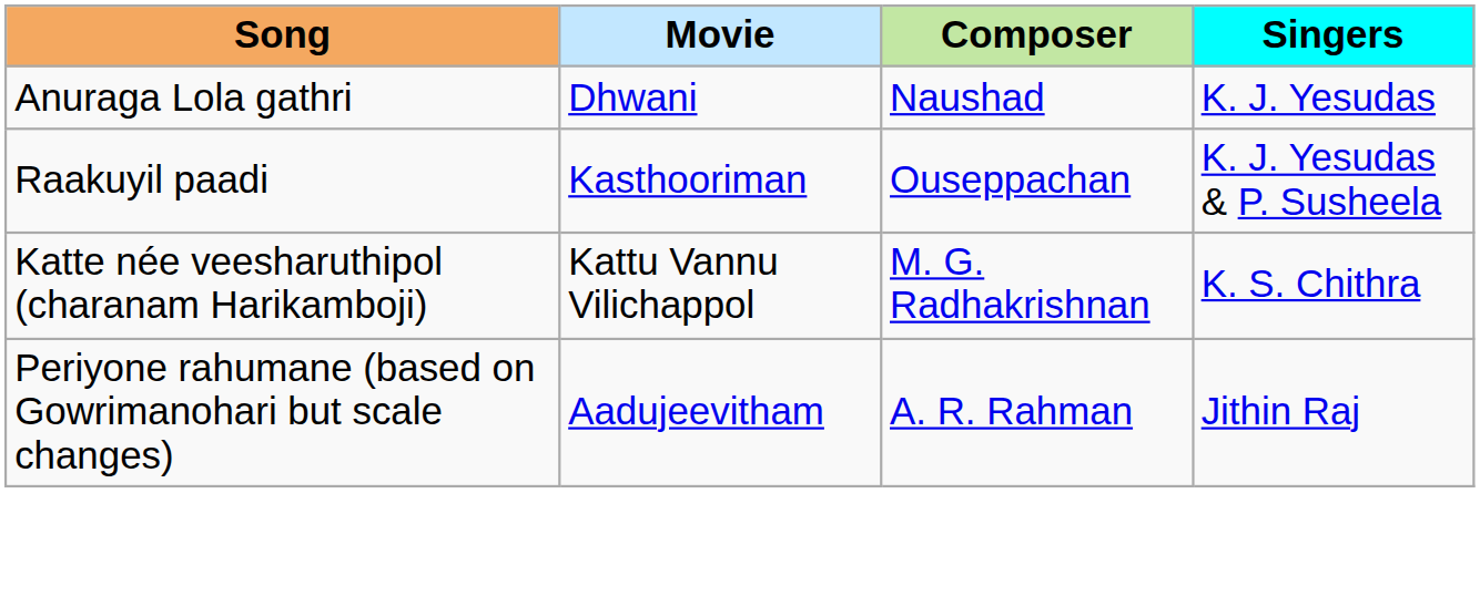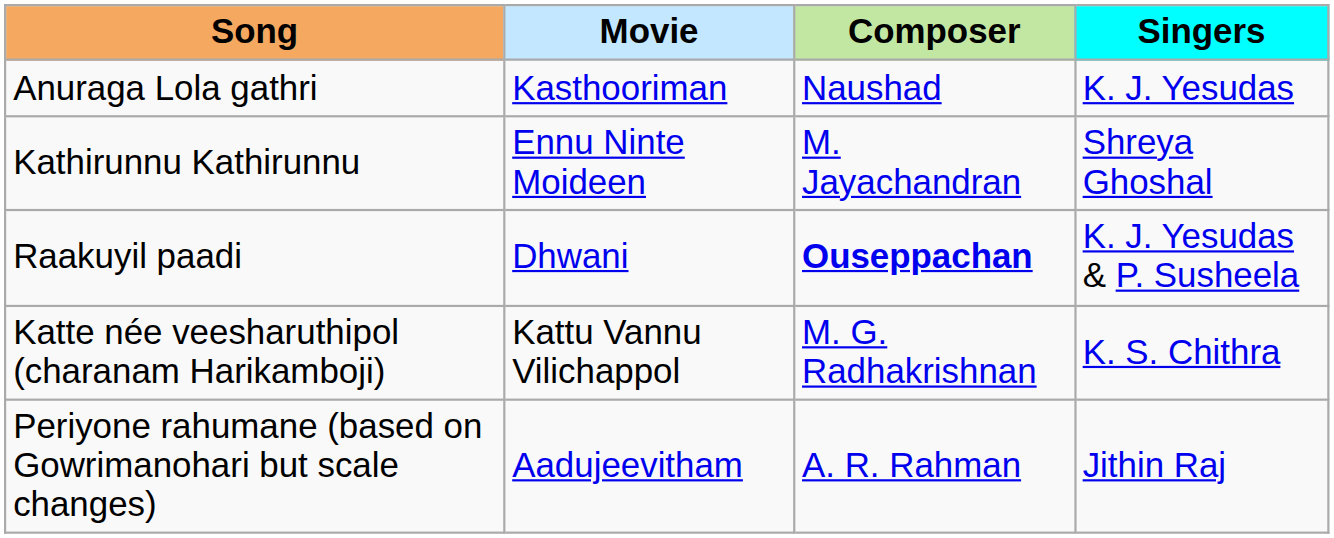Anuraga Lola gathri | Movie: Dhwani -> Kasthooriman
+ row: Kathirunnu Kathirunnu | Ennu Ninte Moideen | M. Jayachandran | Shreya Ghoshal
Raakuyil paadi | Movie: Kasthooriman -> Dhwani
Raakuyil paadi | Composer: normal -> bold
